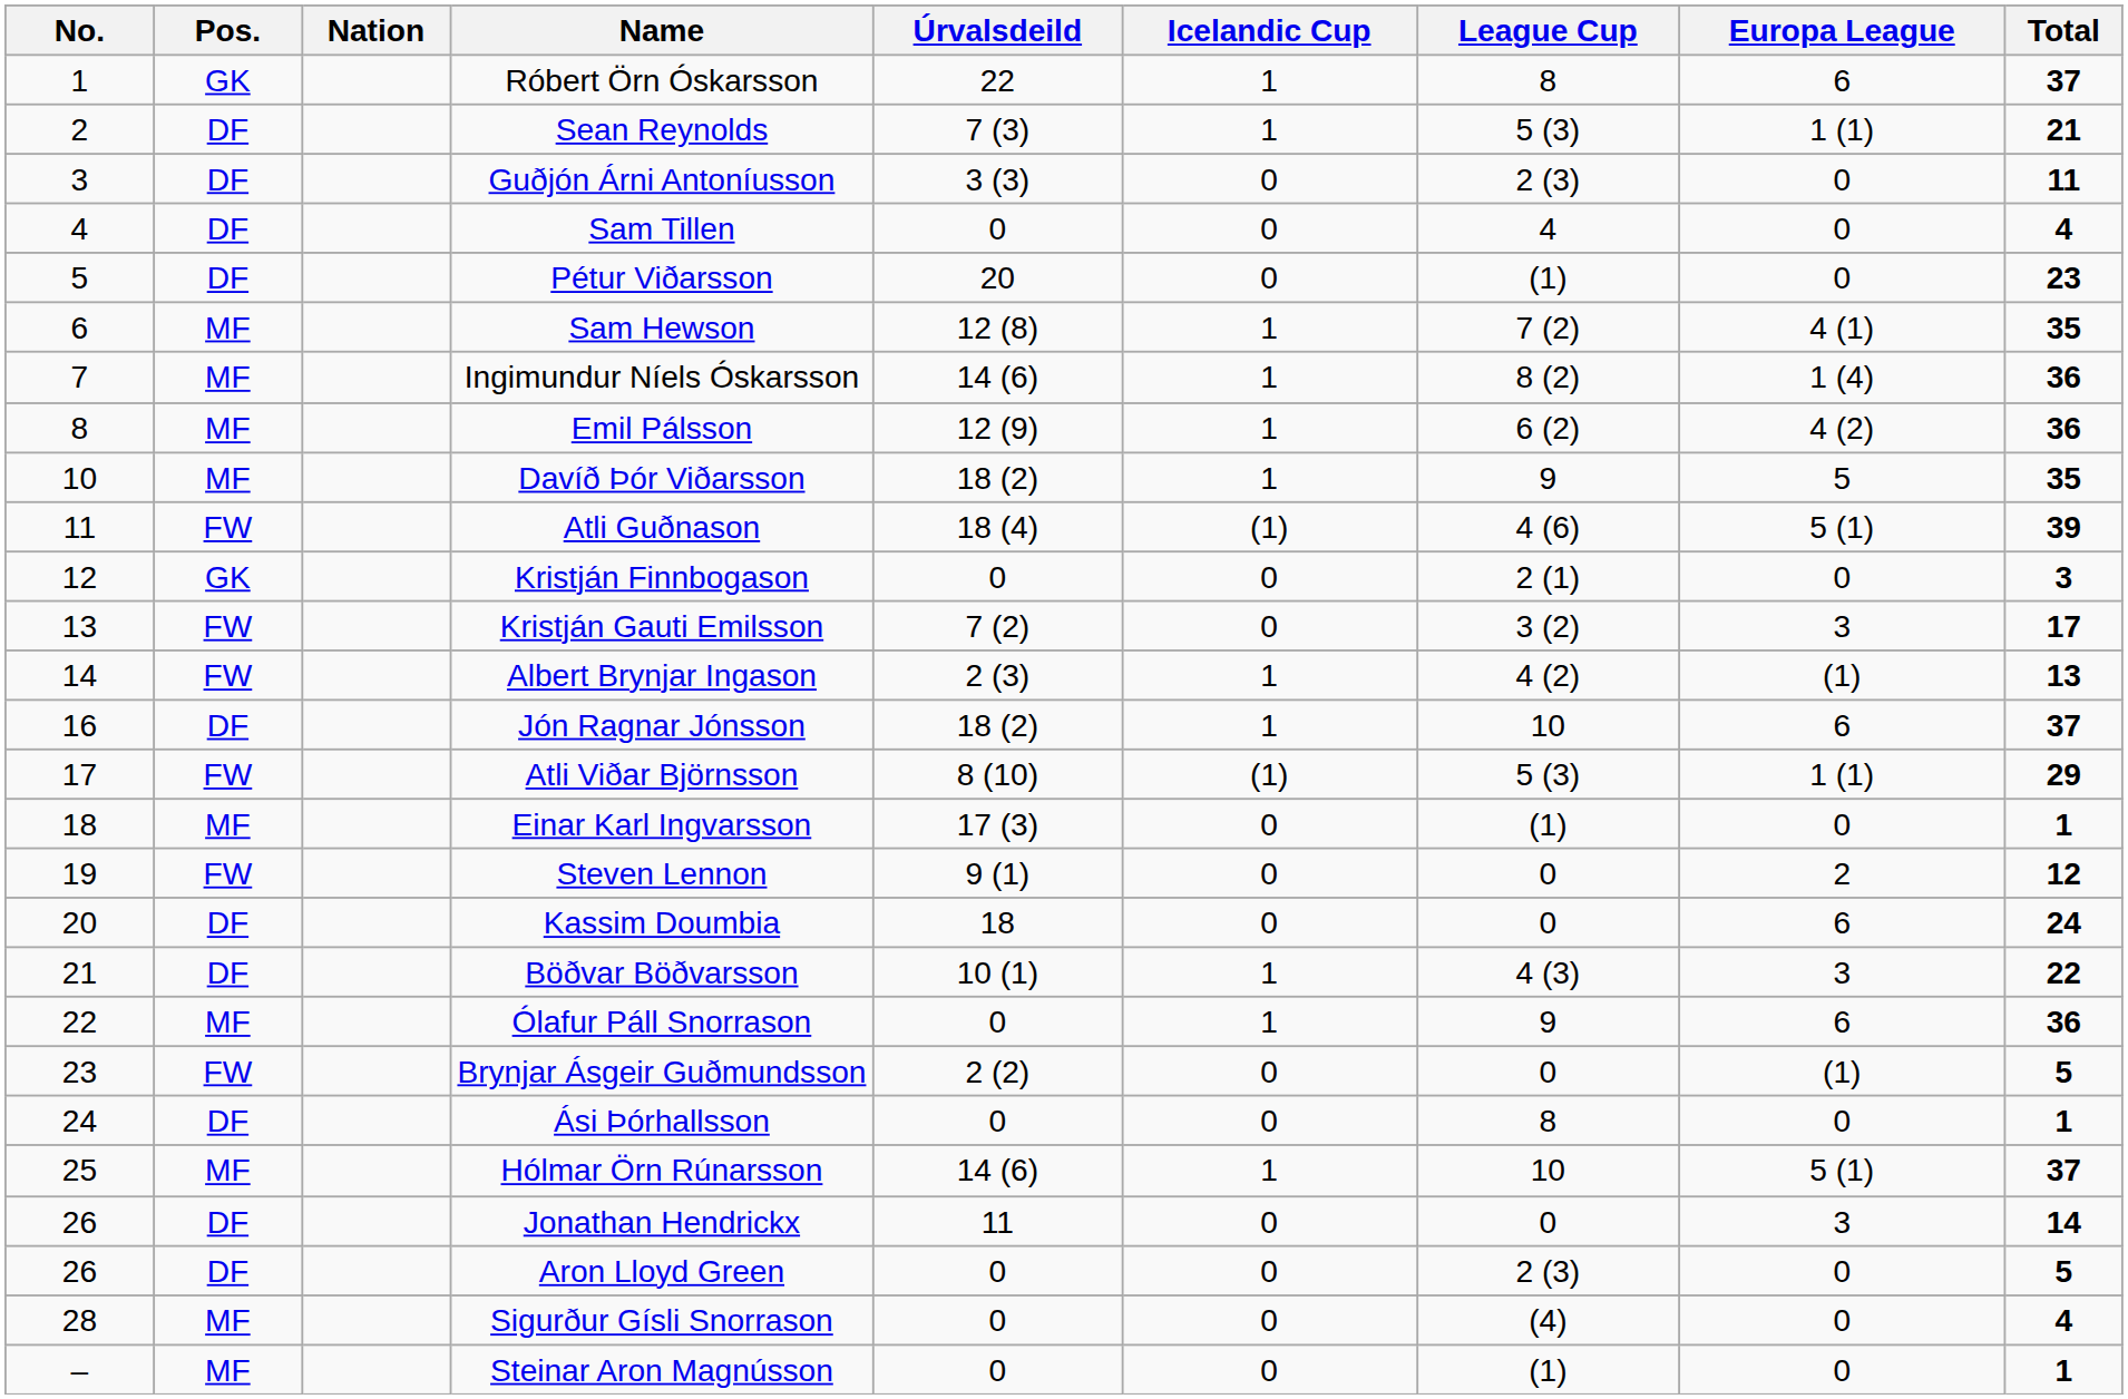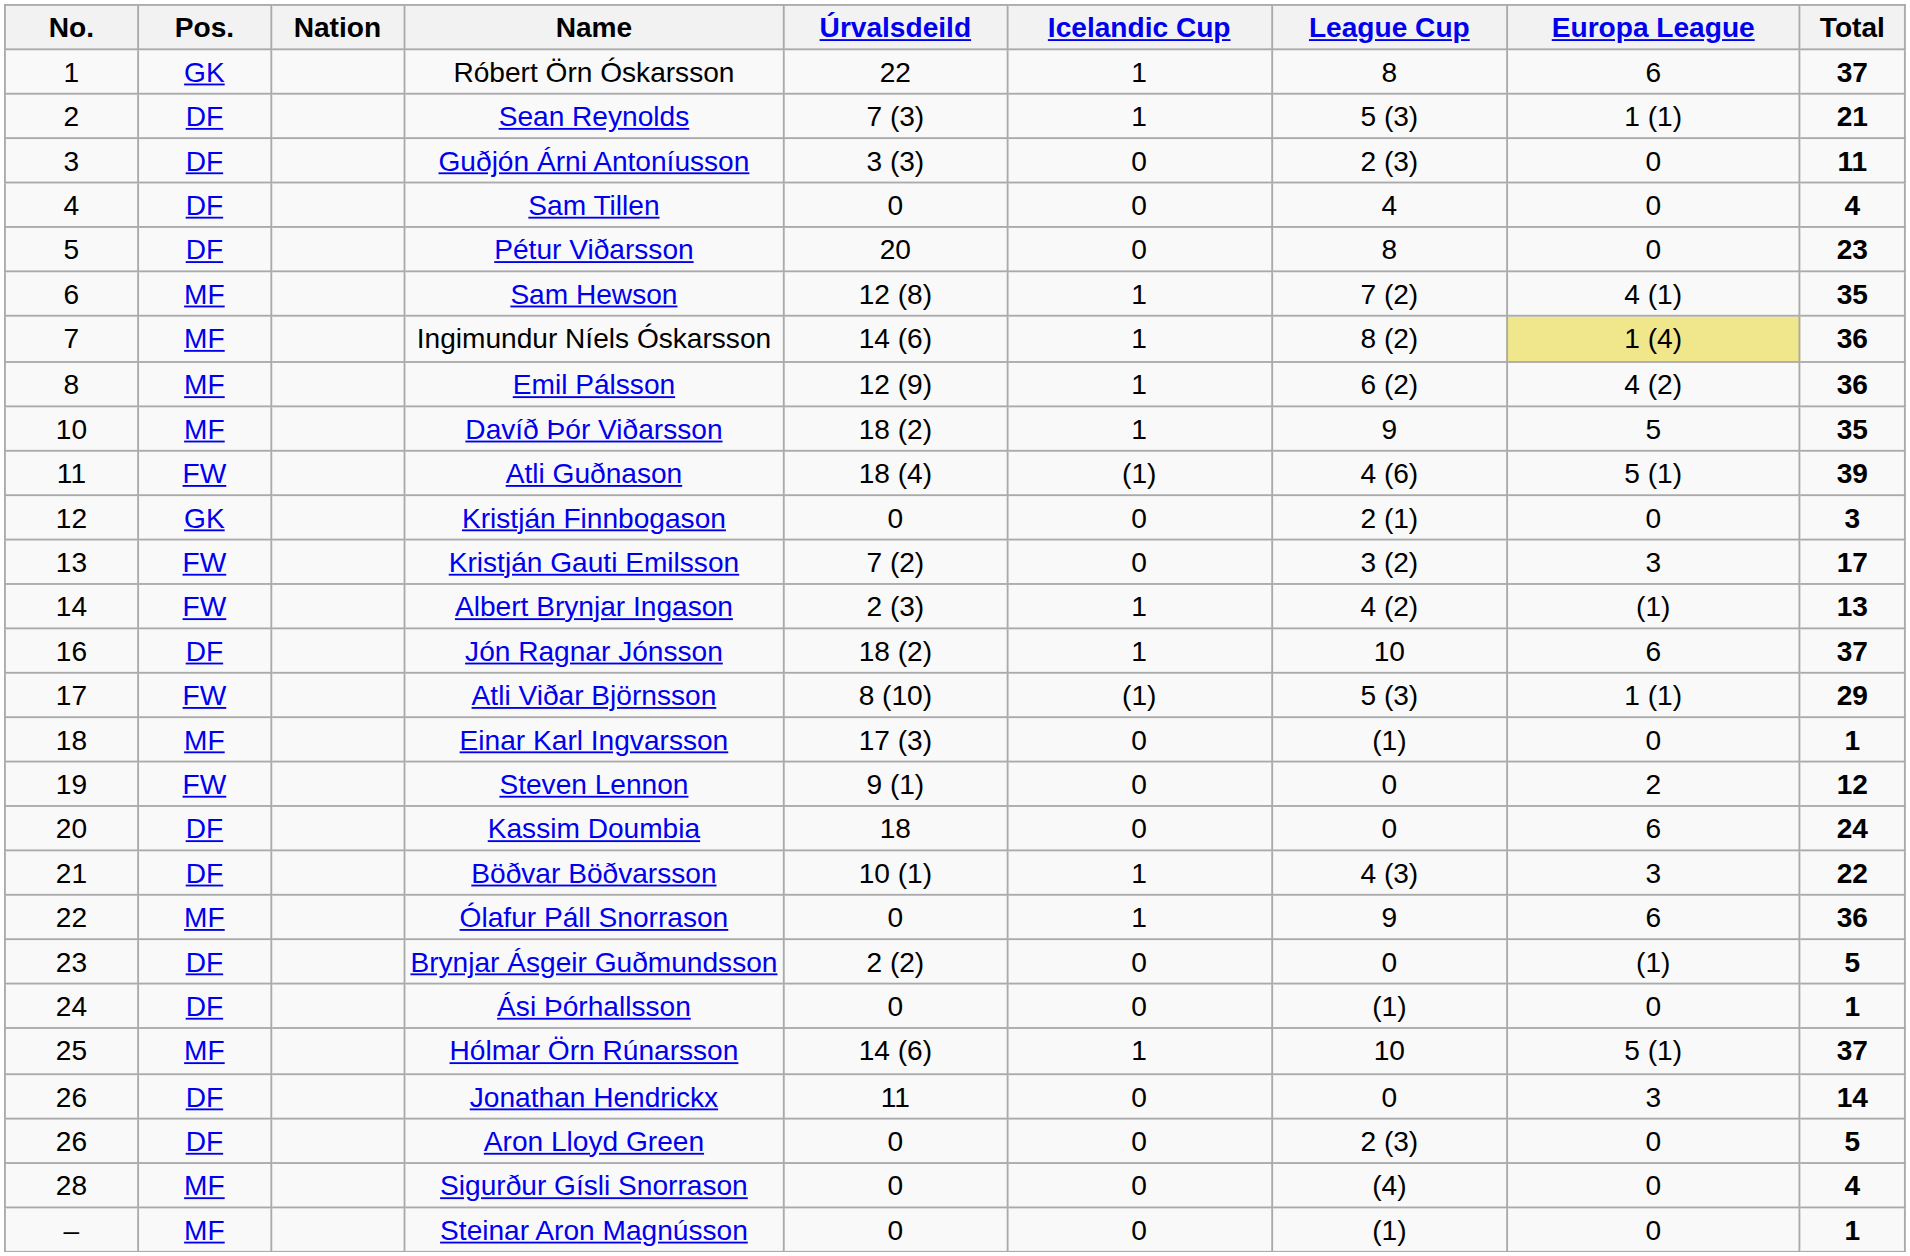Pétur Viðarsson | League Cup: (1) -> 8
Ingimundur Níels Óskarsson | Europa League: no background -> khaki background
Brynjar Ásgeir Guðmundsson | Pos.: FW -> DF
Ási Þórhallsson | League Cup: 8 -> (1)
